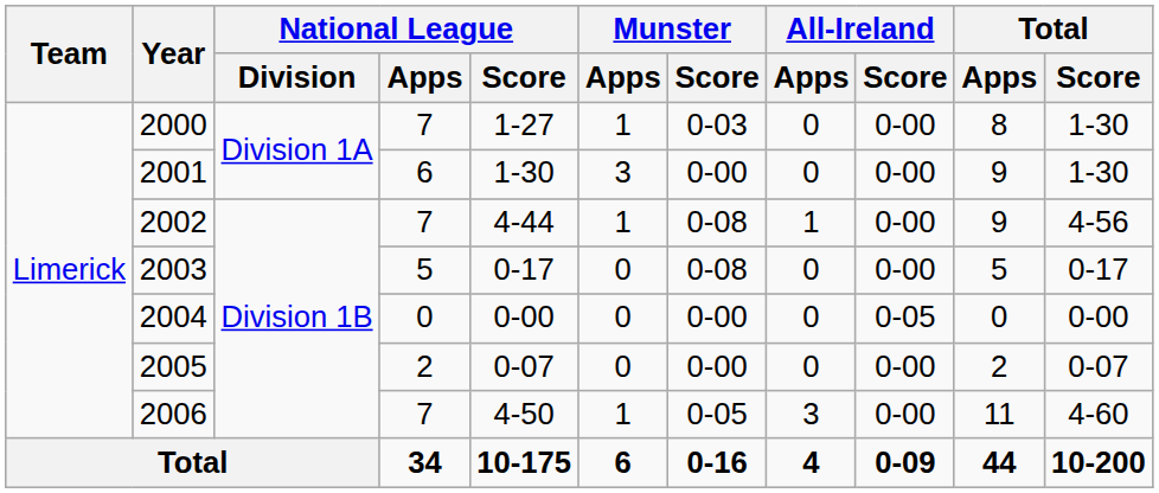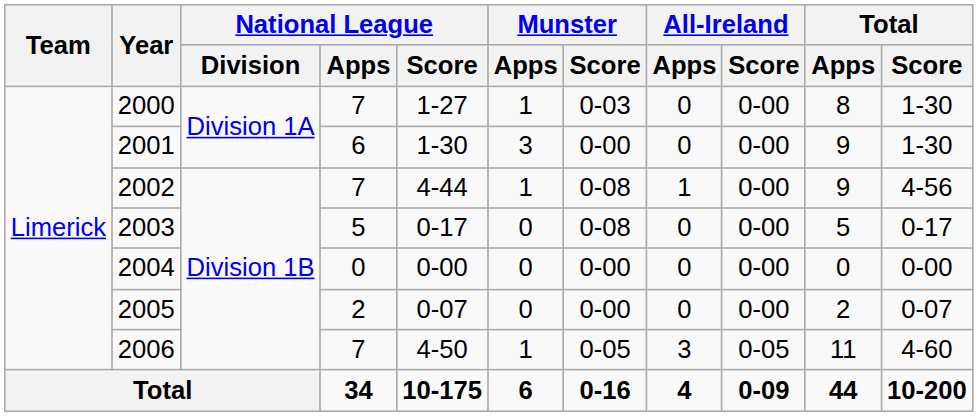2004 | All-Ireland / Score: 0-05 -> 0-00
2006 | All-Ireland / Score: 0-00 -> 0-05
